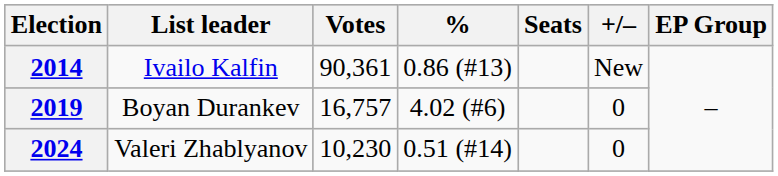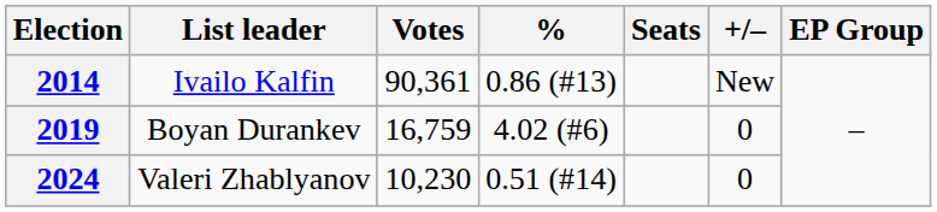2019 | Votes: 16,757 -> 16,759
